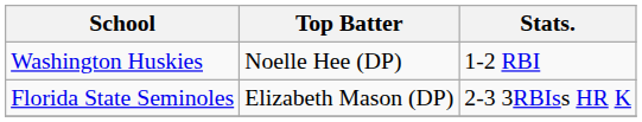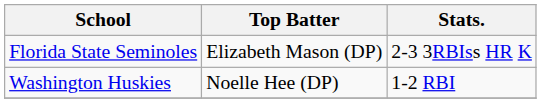rows swapped: Florida State Seminoles <-> Washington Huskies
